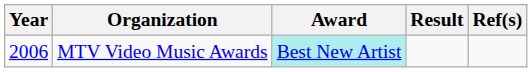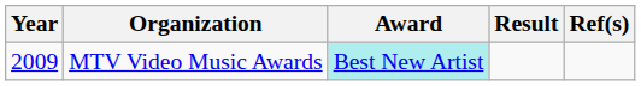MTV Video Music Awards | Year: 2006 -> 2009
